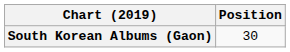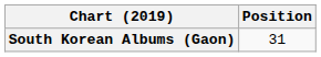South Korean Albums (Gaon) | Position: 30 -> 31
